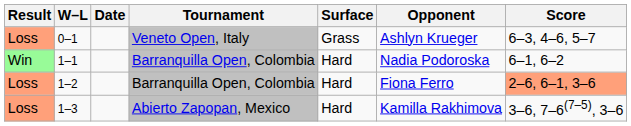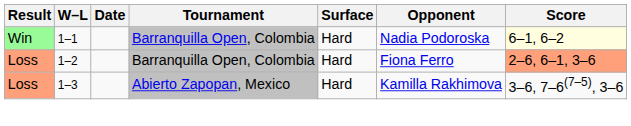- row: Loss | 0–1 | Veneto Open, Italy | Grass | Ashlyn Krueger | 6–3, 4–6, 5–7
1–1 | Score: no background -> lightyellow background
